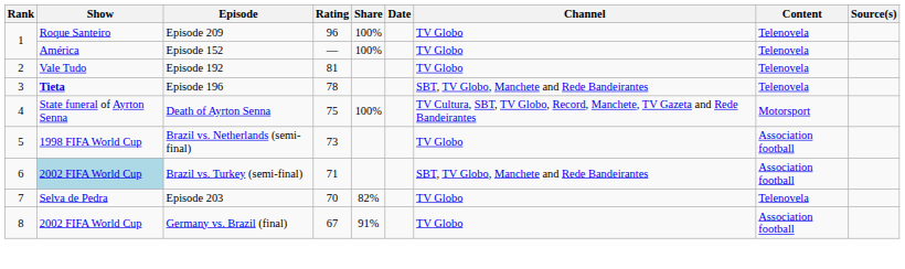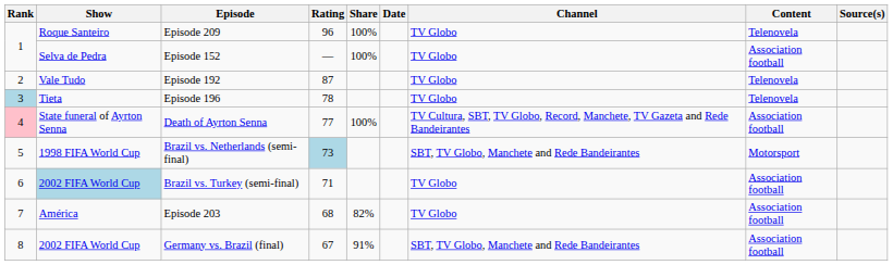Episode 152 | Show: América -> Selva de Pedra
Episode 152 | Content: Telenovela -> Association football
Episode 192 | Rating: 81 -> 87
Episode 196 | Rank: no background -> lightblue background
Episode 196 | Show: bold -> normal
Episode 196 | Channel: SBT, TV Globo, Manchete and Rede Bandeirantes -> TV Globo
Death of Ayrton Senna | Rank: no background -> pink background
Death of Ayrton Senna | Rating: 75 -> 77
Death of Ayrton Senna | Content: Motorsport -> Association football
Brazil vs. Netherlands (semi-final) | Rating: no background -> lightblue background
Brazil vs. Netherlands (semi-final) | Channel: TV Globo -> SBT, TV Globo, Manchete and Rede Bandeirantes
Brazil vs. Netherlands (semi-final) | Content: Association football -> Motorsport
Brazil vs. Turkey (semi-final) | Channel: SBT, TV Globo, Manchete and Rede Bandeirantes -> TV Globo
Episode 203 | Show: Selva de Pedra -> América
Episode 203 | Rating: 70 -> 68
Episode 203 | Content: Telenovela -> Association football
Germany vs. Brazil (final) | Channel: TV Globo -> SBT, TV Globo, Manchete and Rede Bandeirantes
